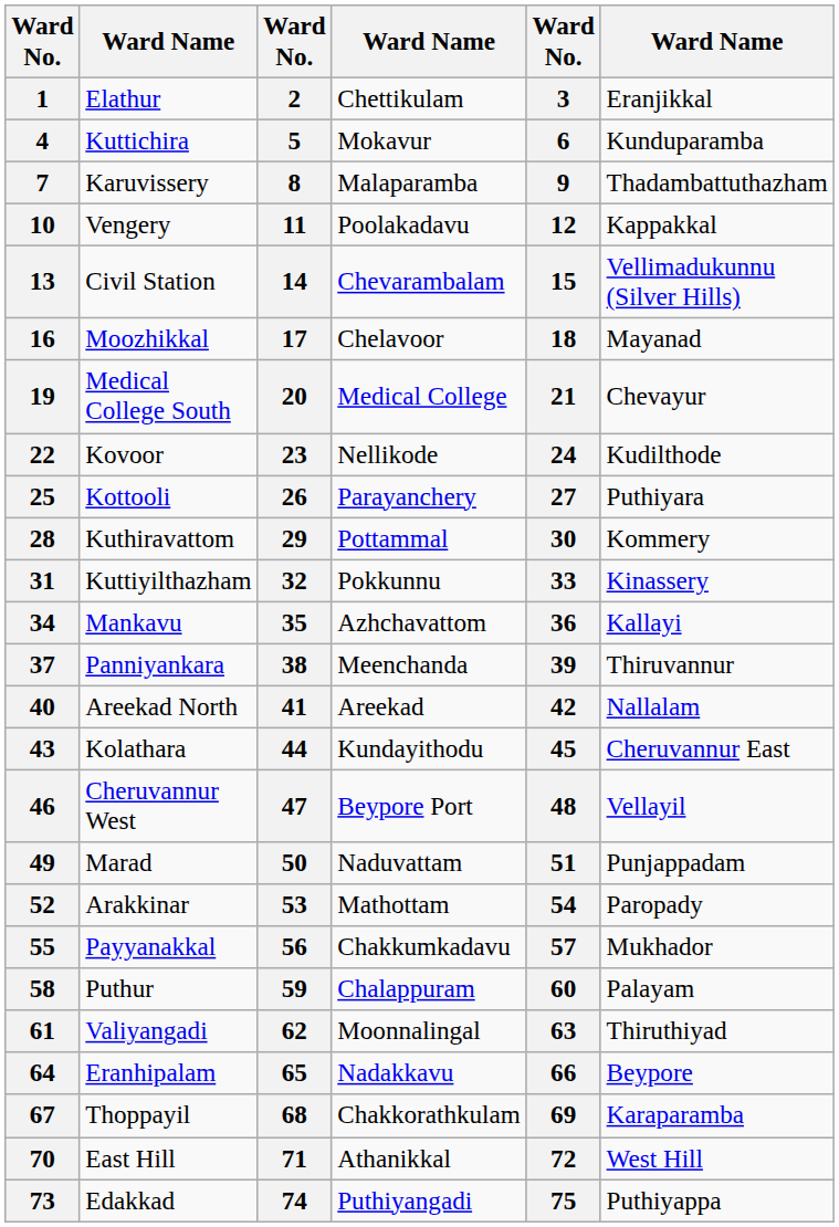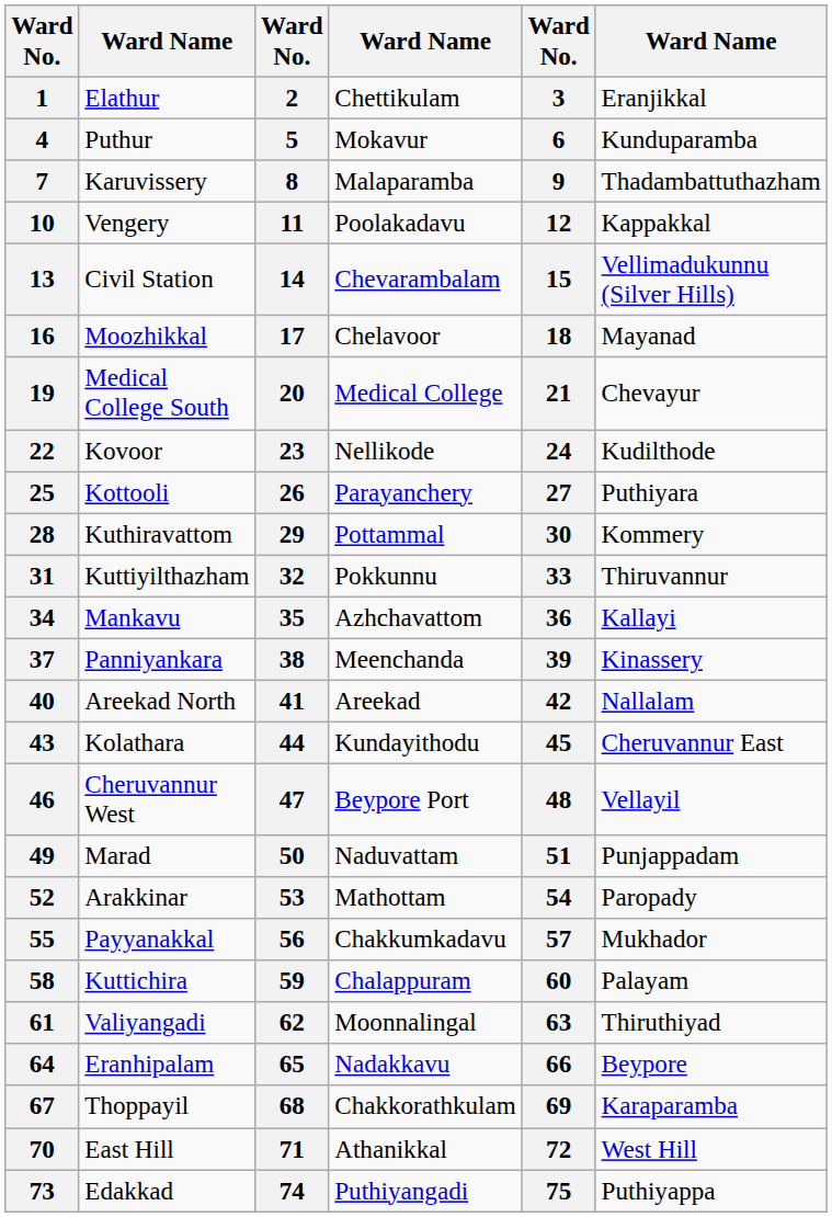4 | column 2: Kuttichira -> Puthur
31 | column 6: Kinassery -> Thiruvannur
37 | column 6: Thiruvannur -> Kinassery
58 | column 2: Puthur -> Kuttichira
